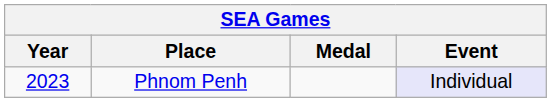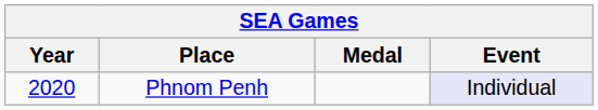Phnom Penh | Year: 2023 -> 2020
